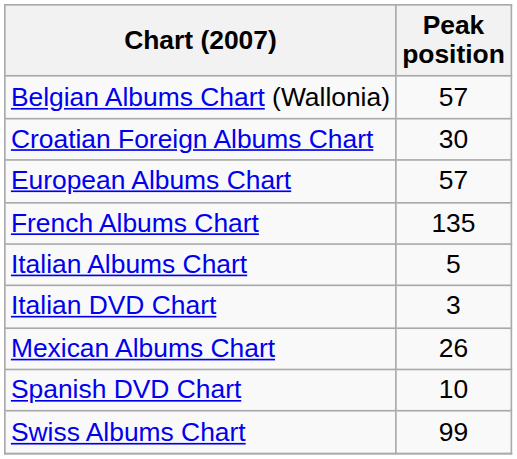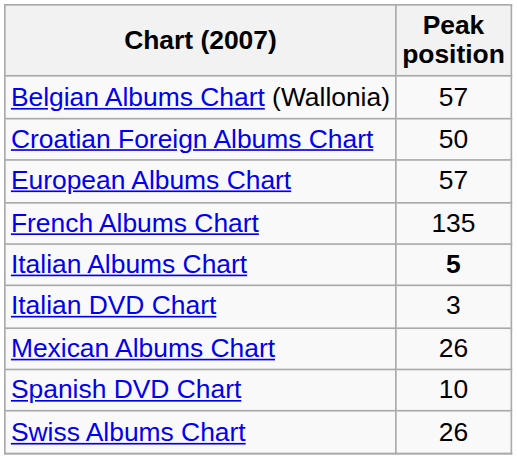Croatian Foreign Albums Chart | Peak position: 30 -> 50
Italian Albums Chart | Peak position: normal -> bold
Swiss Albums Chart | Peak position: 99 -> 26
